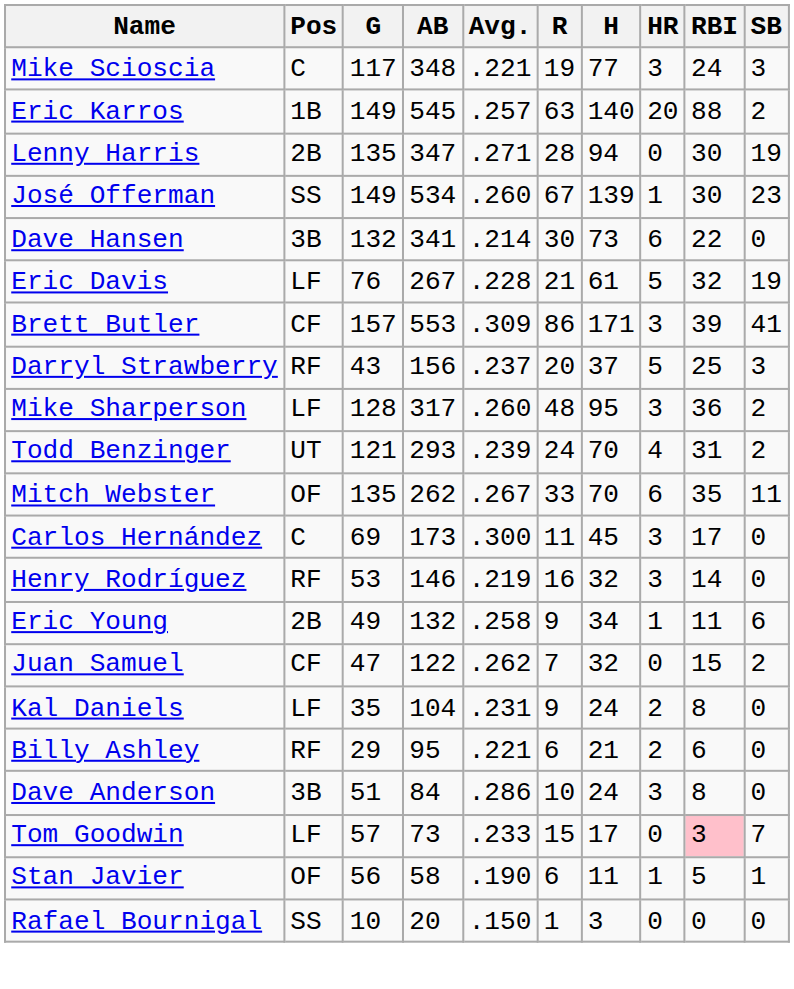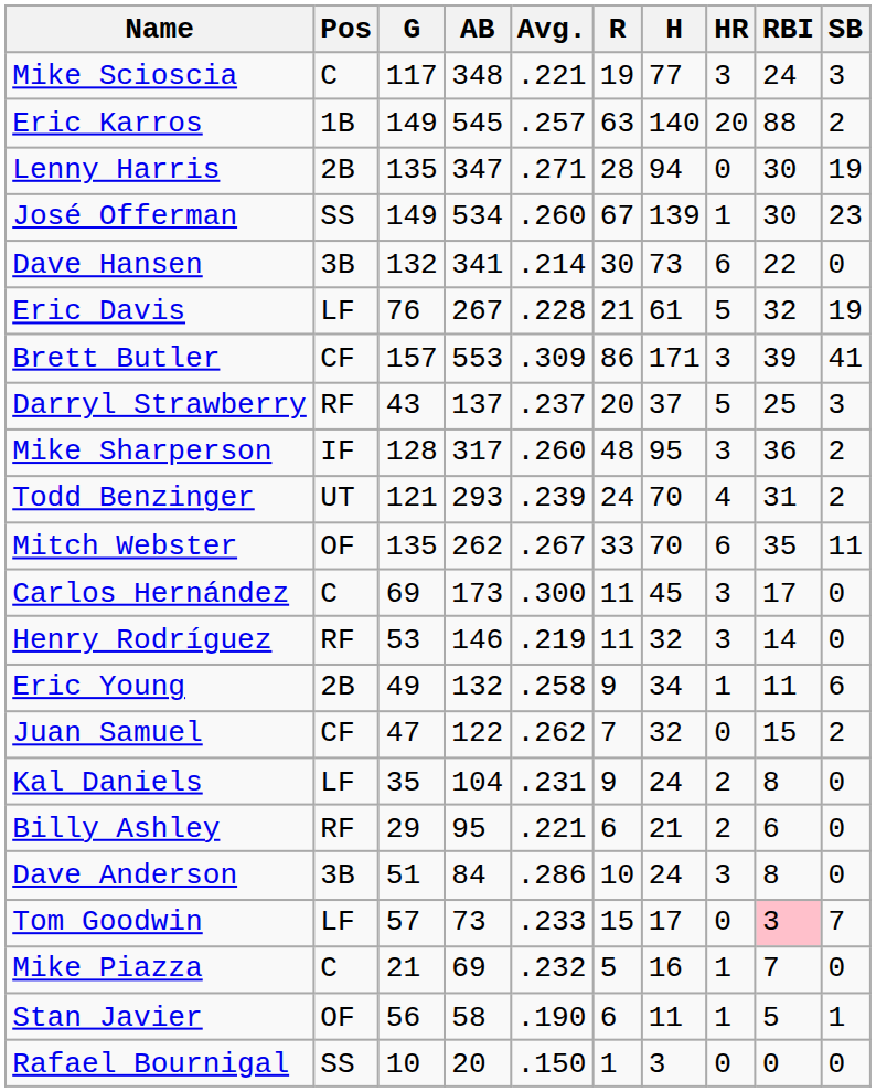Darryl Strawberry | AB: 156 -> 137
Mike Sharperson | Pos: LF -> IF
Henry Rodríguez | R: 16 -> 11
+ row: Mike Piazza | C | 21 | 69 | .232 | 5 | 16 | 1 | 7 | 0
